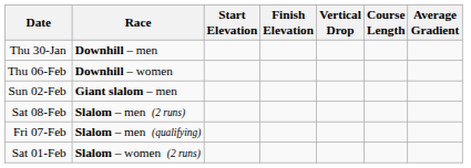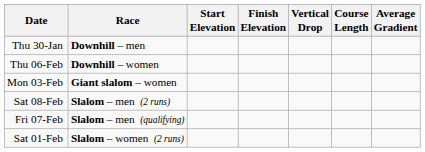- row: Sun 02-Feb | Giant slalom – men
+ row: Mon 03-Feb | Giant slalom – women
